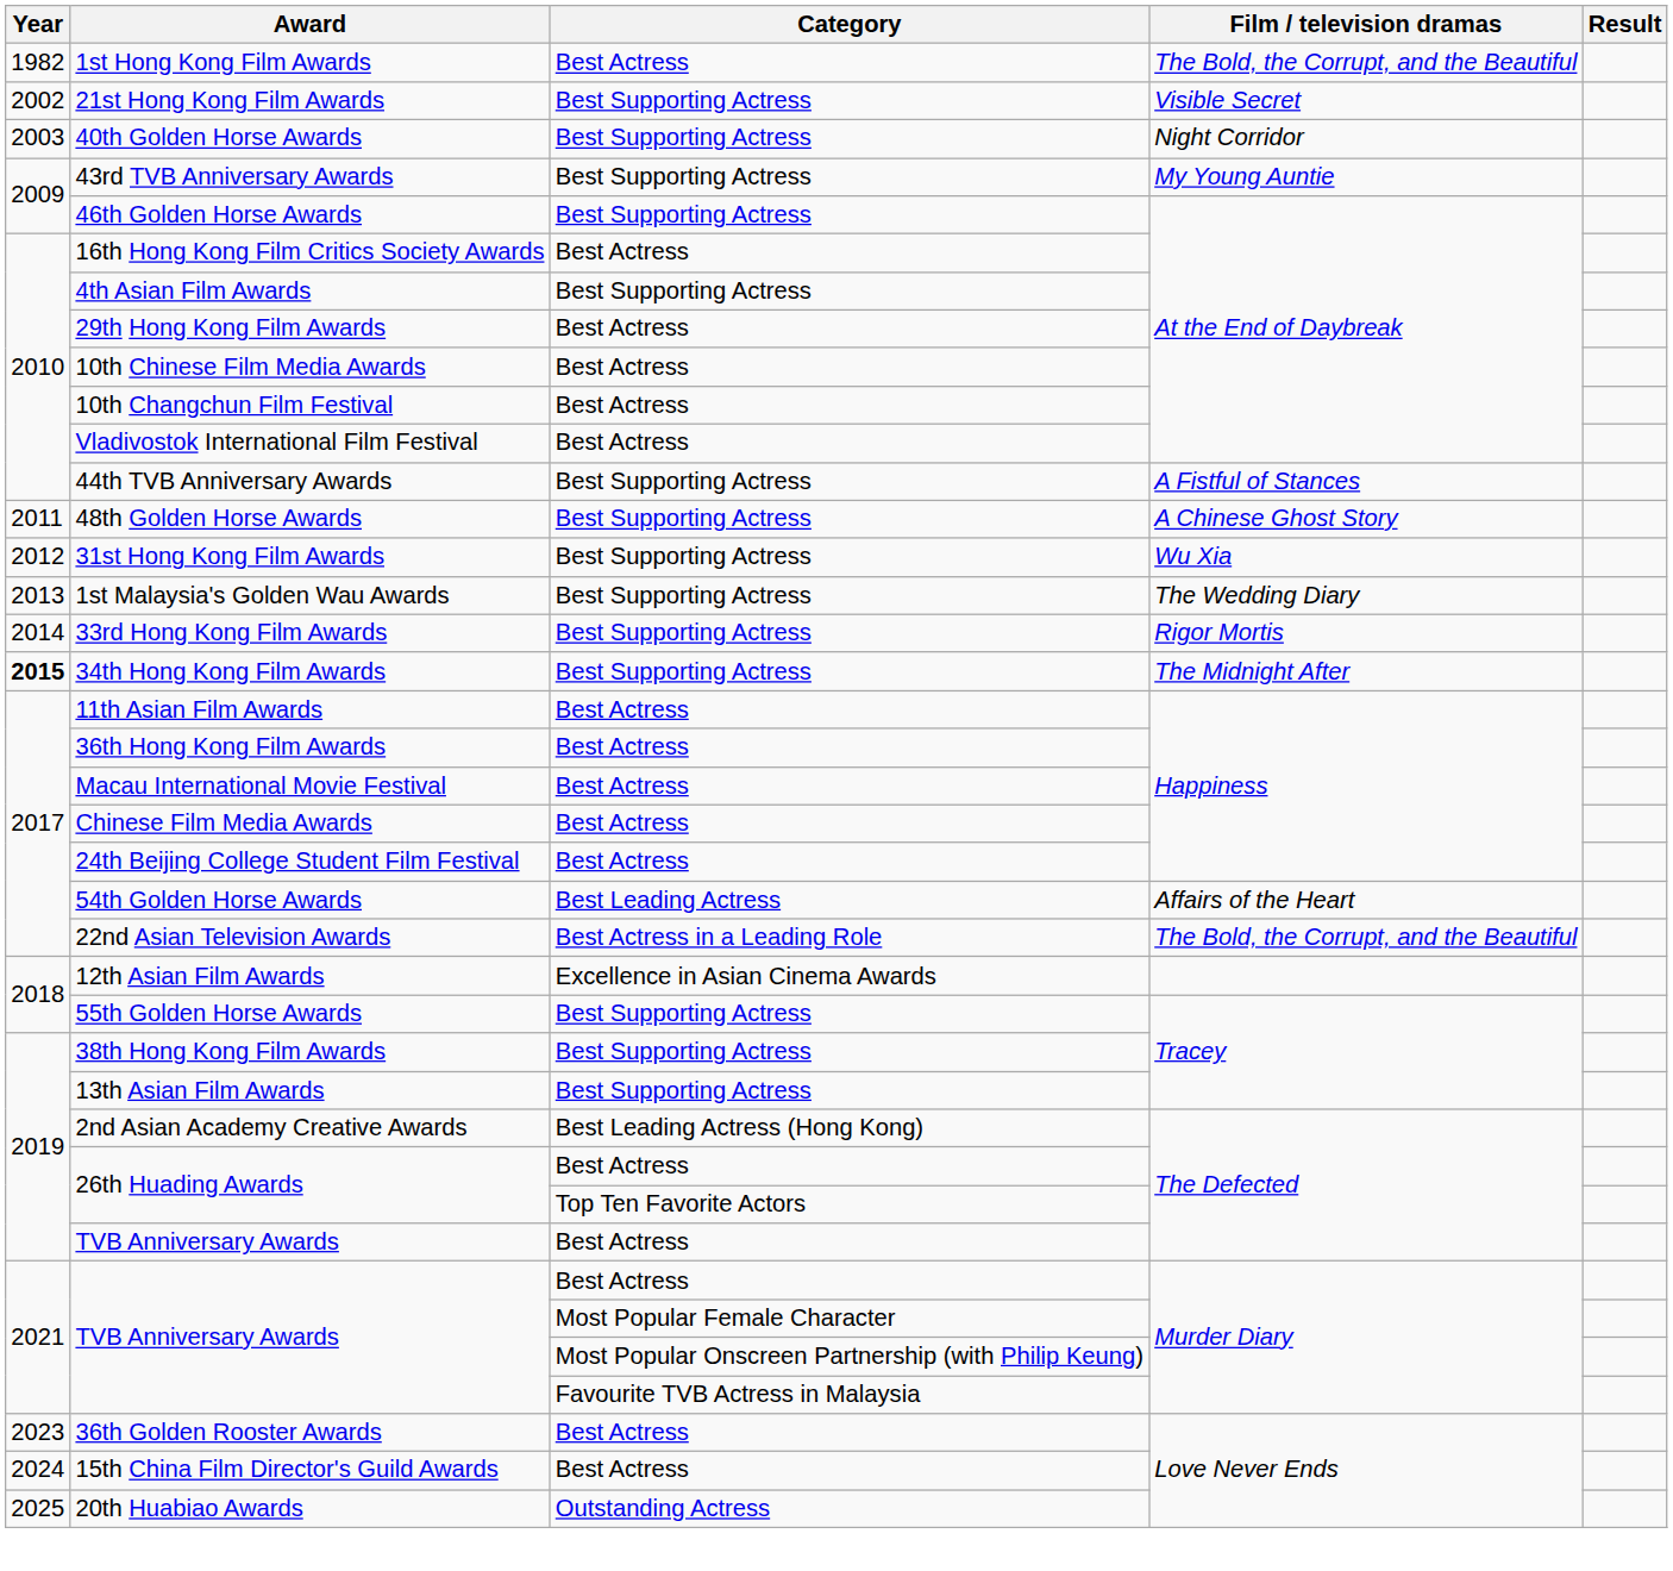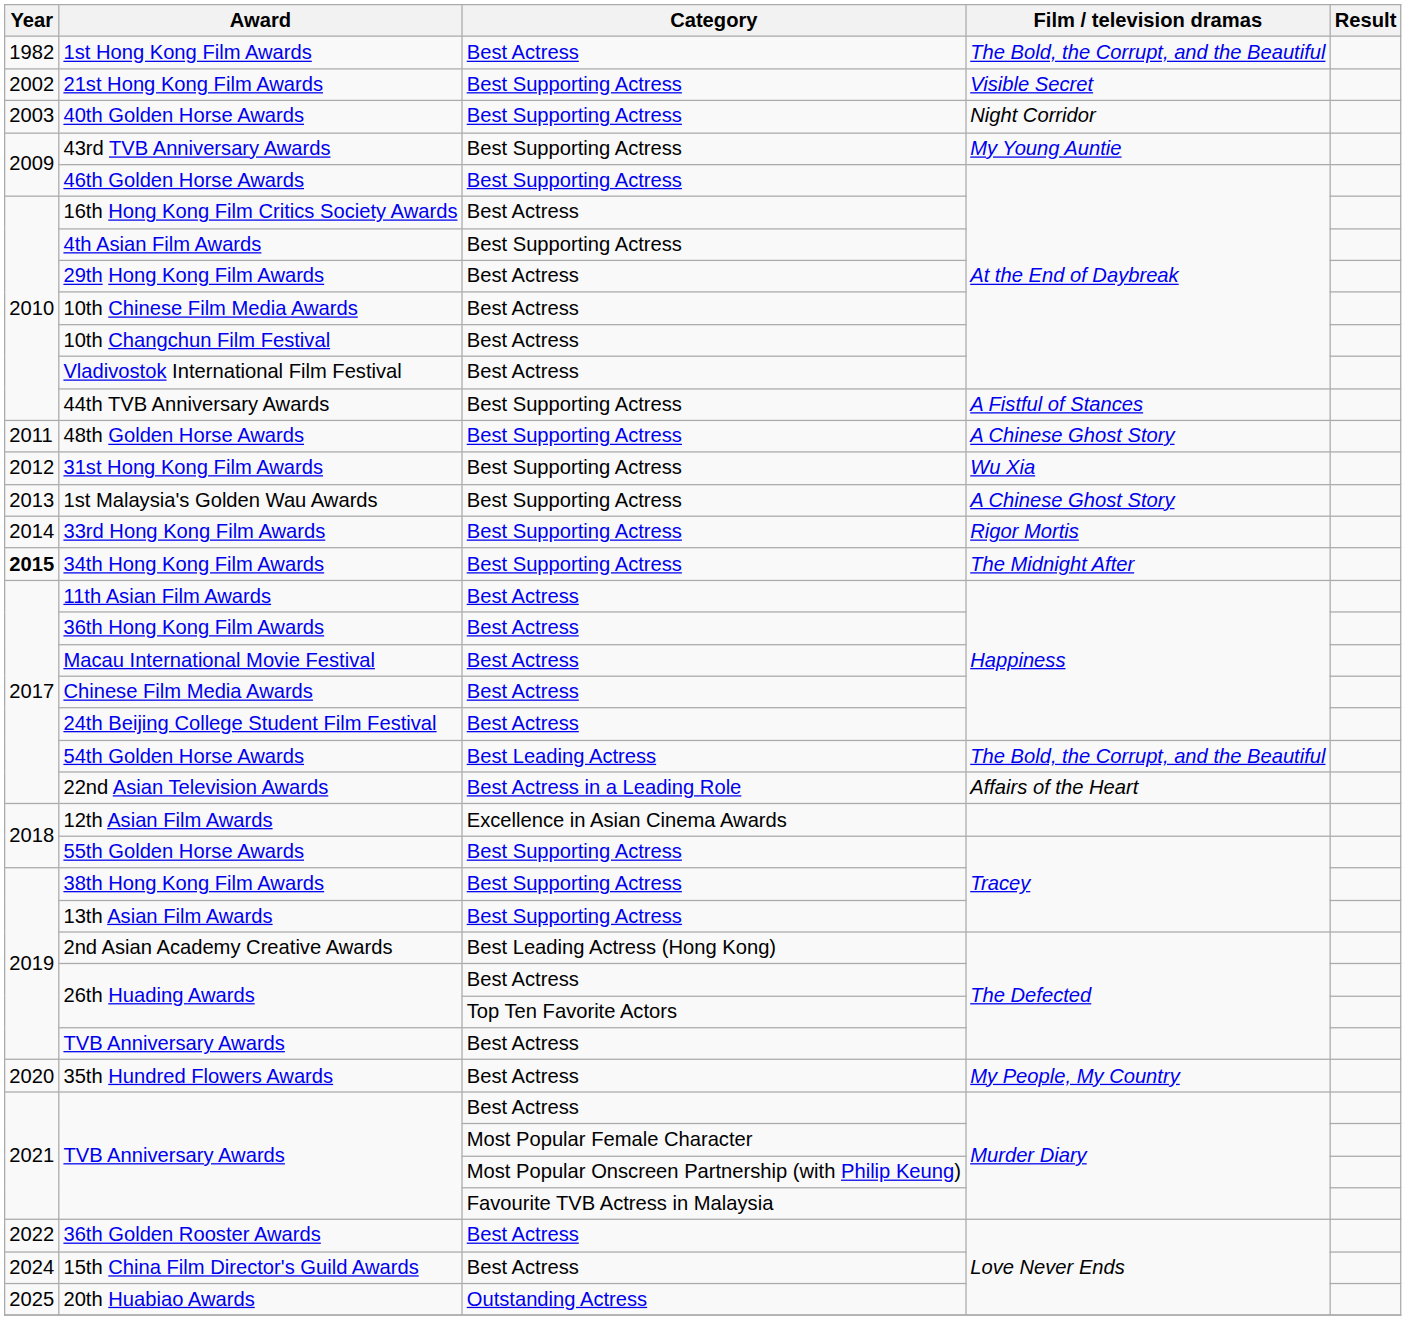1st Malaysia's Golden Wau Awards | Film / television dramas: The Wedding Diary -> A Chinese Ghost Story
54th Golden Horse Awards | Film / television dramas: Affairs of the Heart -> The Bold, the Corrupt, and the Beautiful
22nd Asian Television Awards | Film / television dramas: The Bold, the Corrupt, and the Beautiful -> Affairs of the Heart
+ row: 2020 | 35th Hundred Flowers Awards | Best Actress | My People, My Country
36th Golden Rooster Awards | Year: 2023 -> 2022
